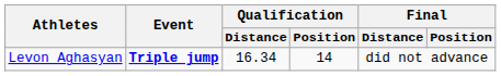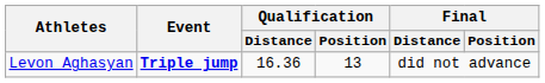Levon Aghasyan | Qualification / Distance: 16.34 -> 16.36
Levon Aghasyan | Qualification / Position: 14 -> 13
